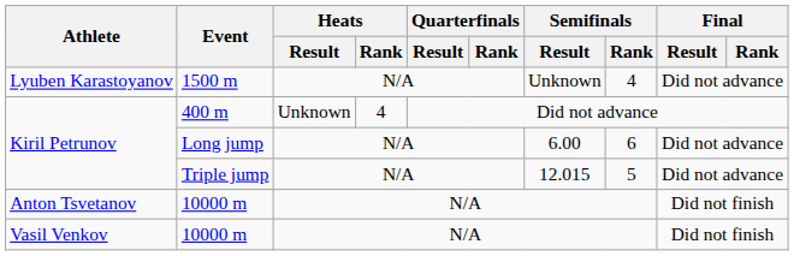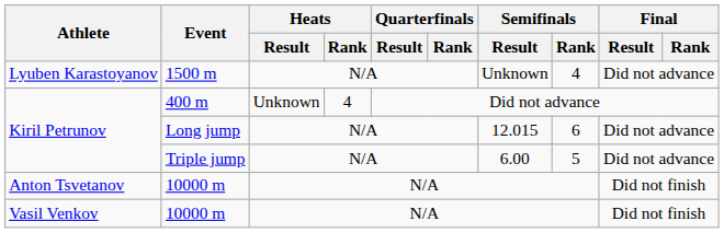Long jump | Semifinals / Result: 6.00 -> 12.015
Triple jump | Semifinals / Result: 12.015 -> 6.00
